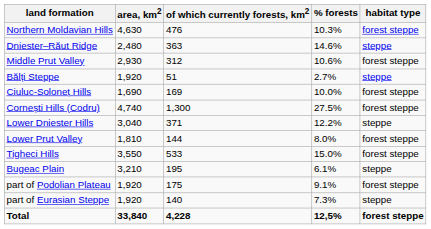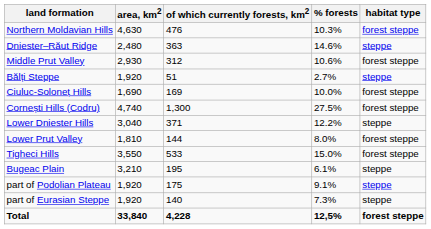part of Podolian Plateau | habitat type: forest steppe -> steppe
